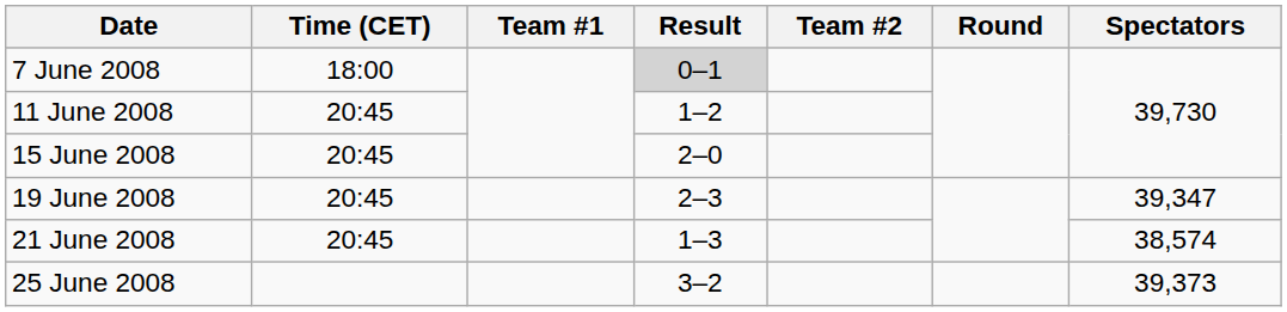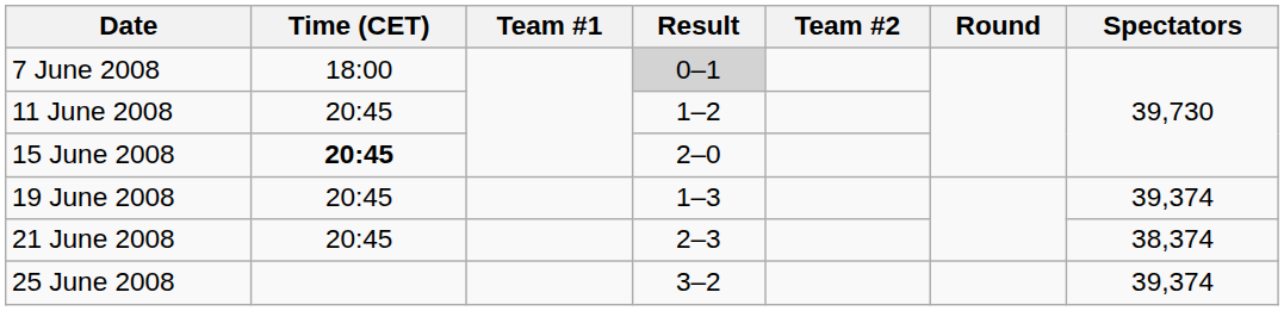15 June 2008 | Time (CET): normal -> bold
19 June 2008 | Result: 2–3 -> 1–3
19 June 2008 | Spectators: 39,347 -> 39,374
21 June 2008 | Result: 1–3 -> 2–3
21 June 2008 | Spectators: 38,574 -> 38,374
25 June 2008 | Spectators: 39,373 -> 39,374
